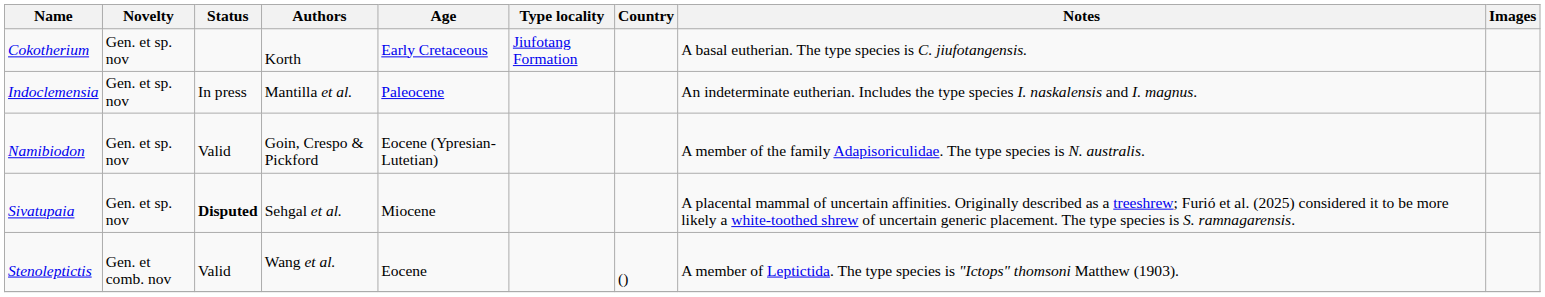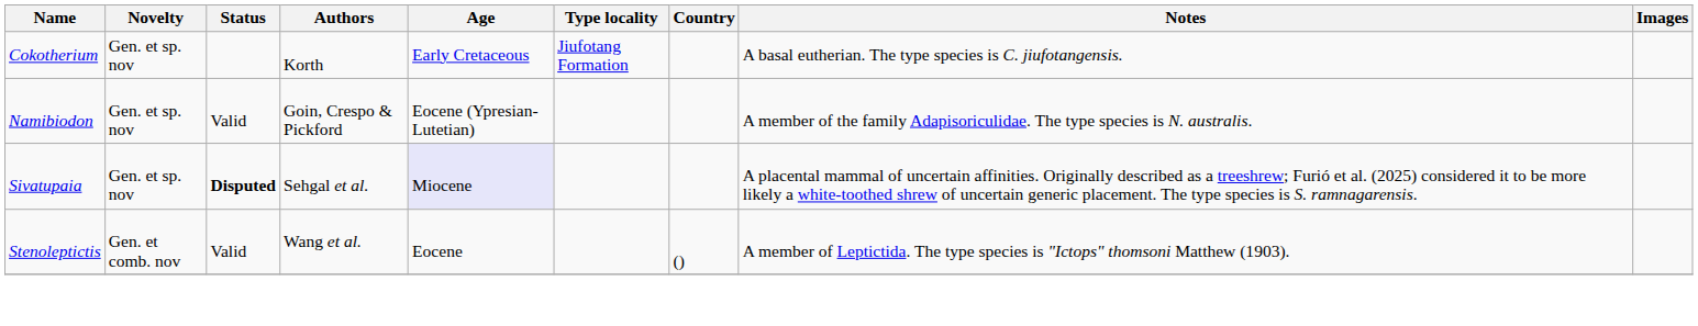- row: Indoclemensia | Gen. et sp. nov | In press | Mantilla et al. | Paleocene | An indeterminate eutherian. Includes the type species I. naskalensis and I. magnus.
Sivatupaia | Age: no background -> lavender background
